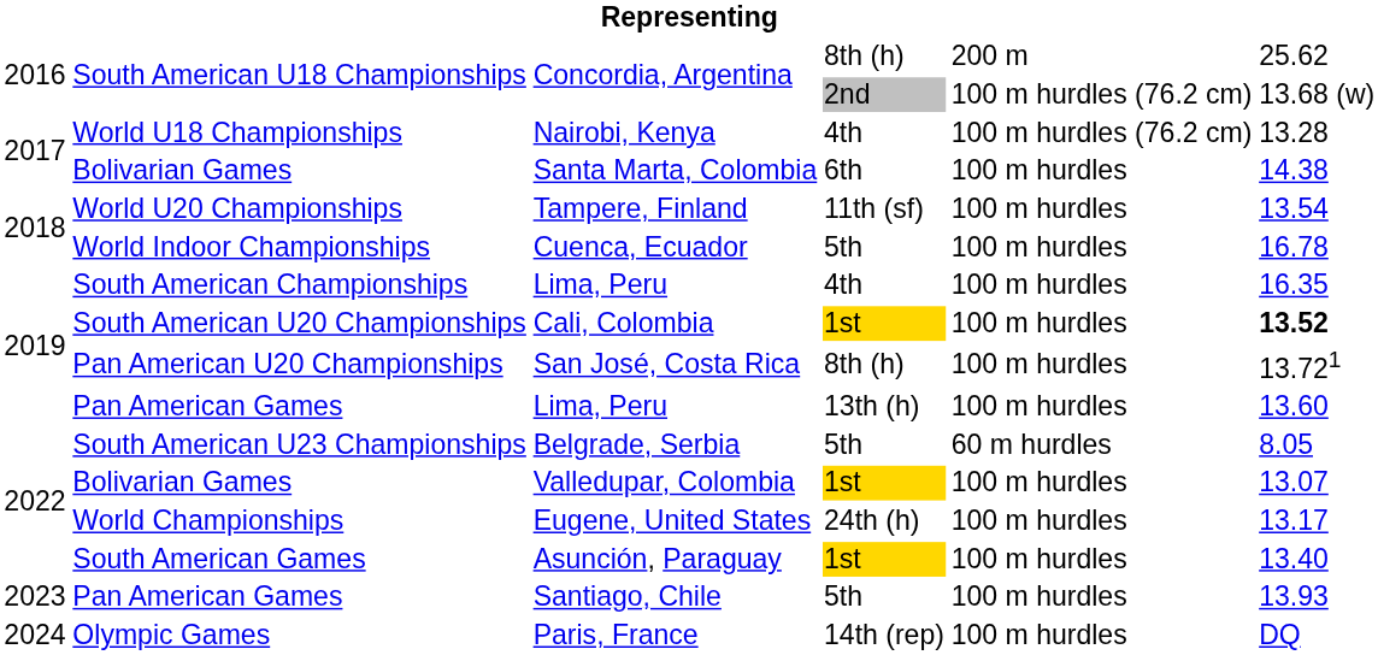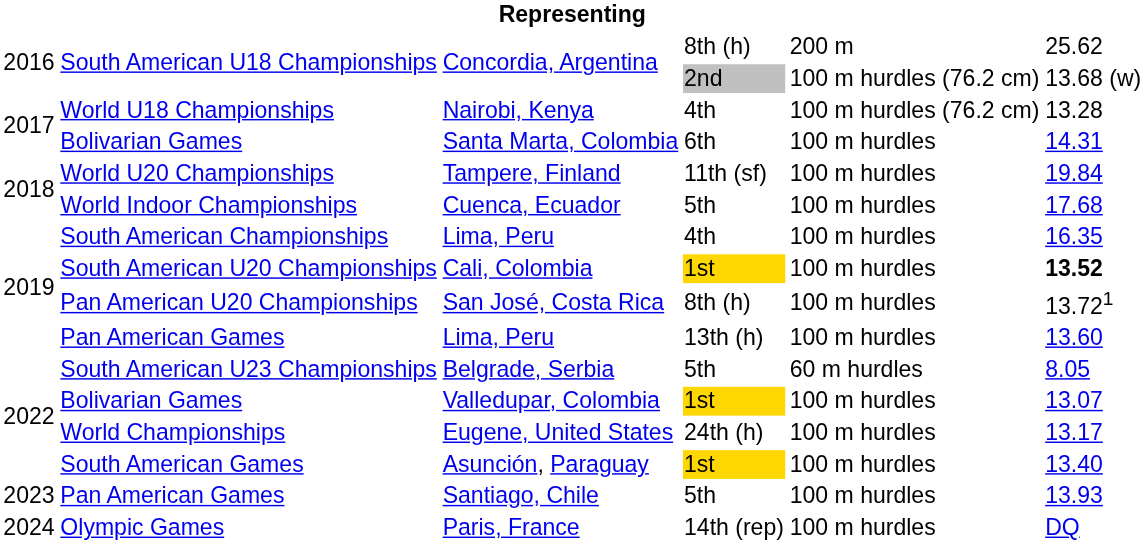Santa Marta, Colombia | column 6: 14.38 -> 14.31
Tampere, Finland | column 6: 13.54 -> 19.84
Cuenca, Ecuador | column 6: 16.78 -> 17.68
